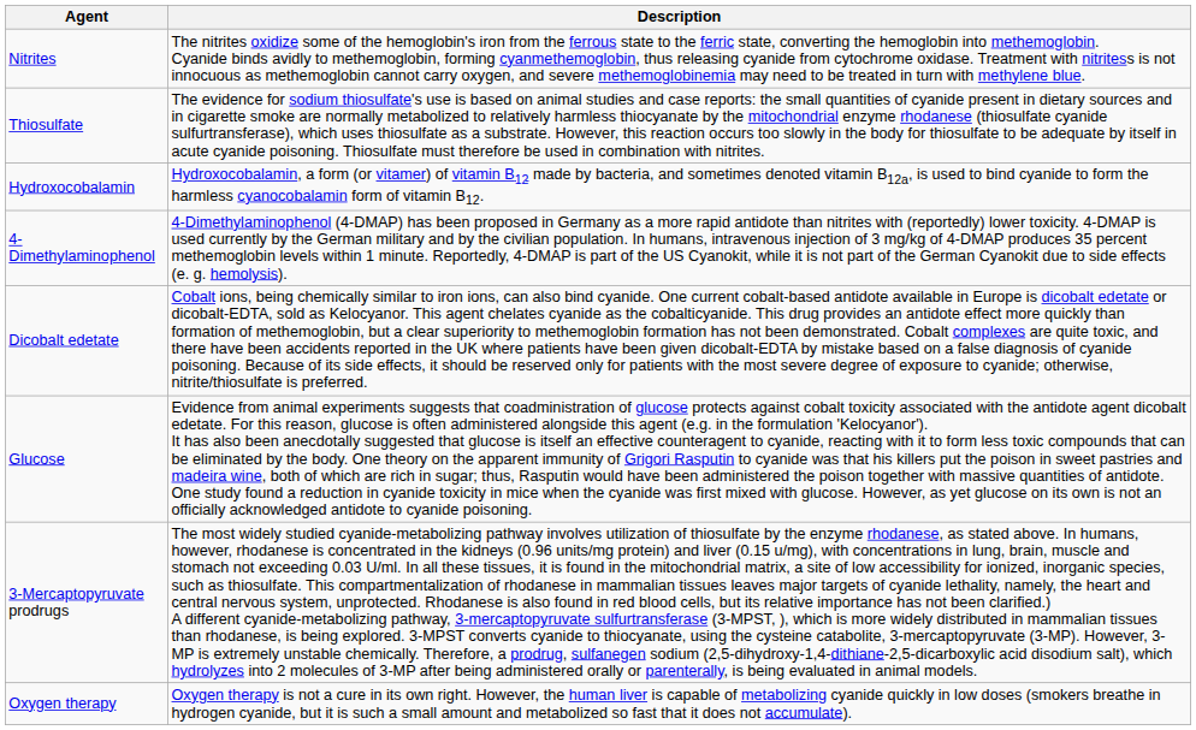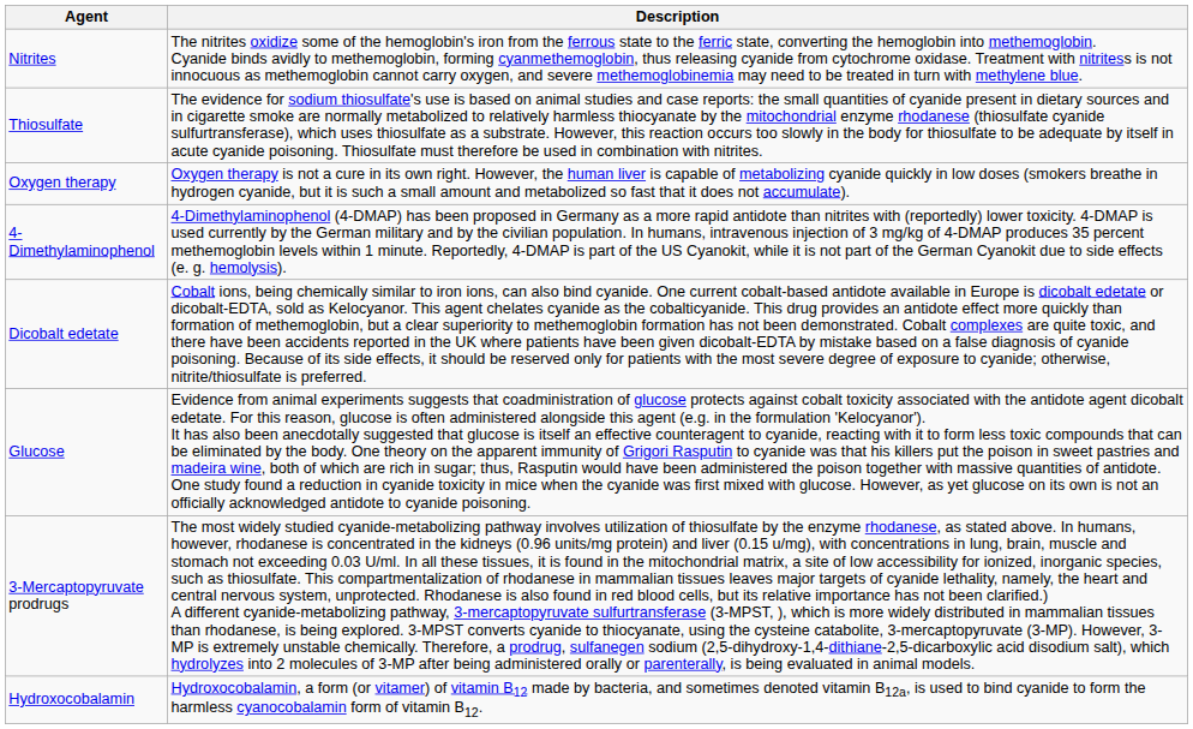rows swapped: Hydroxocobalamin <-> Oxygen therapy
